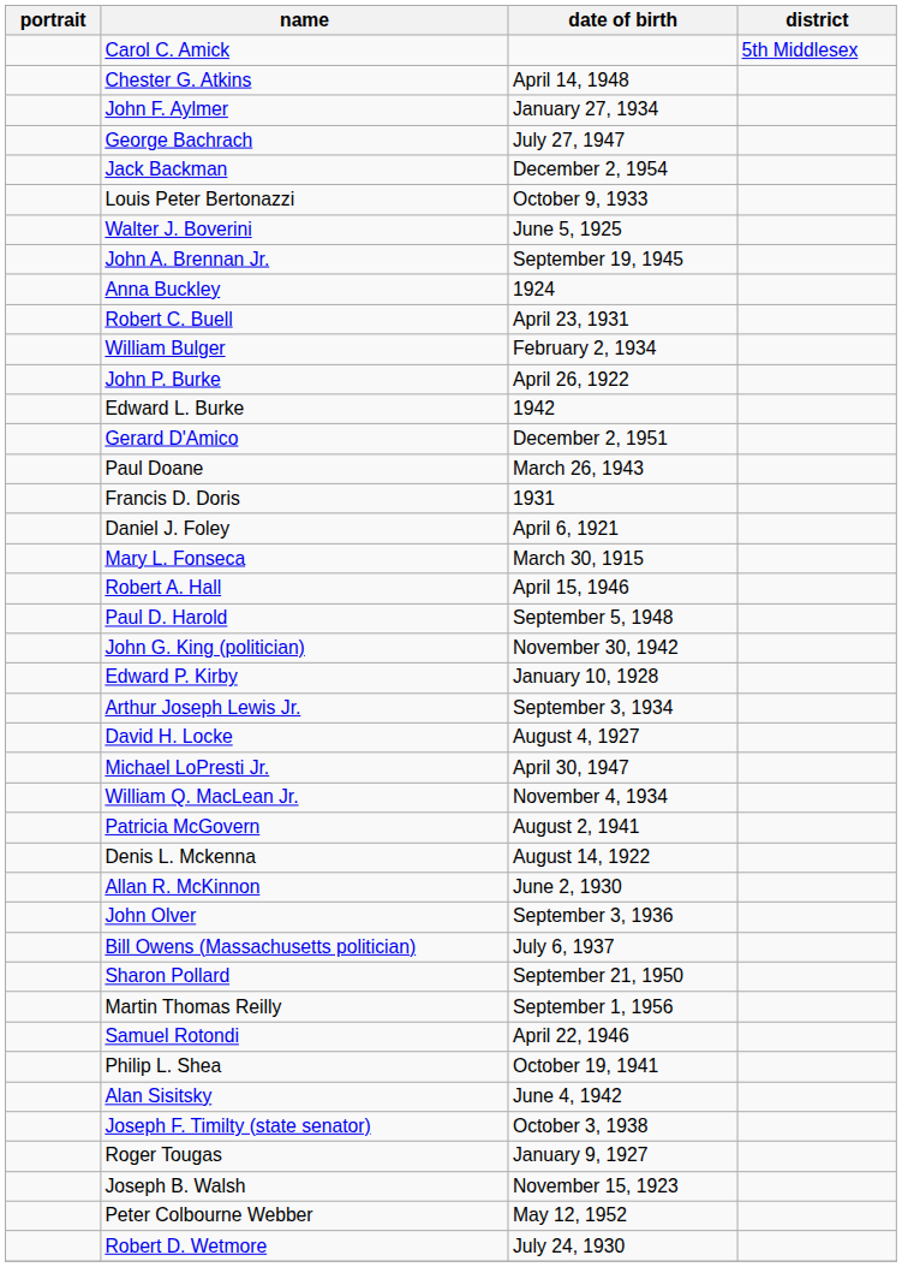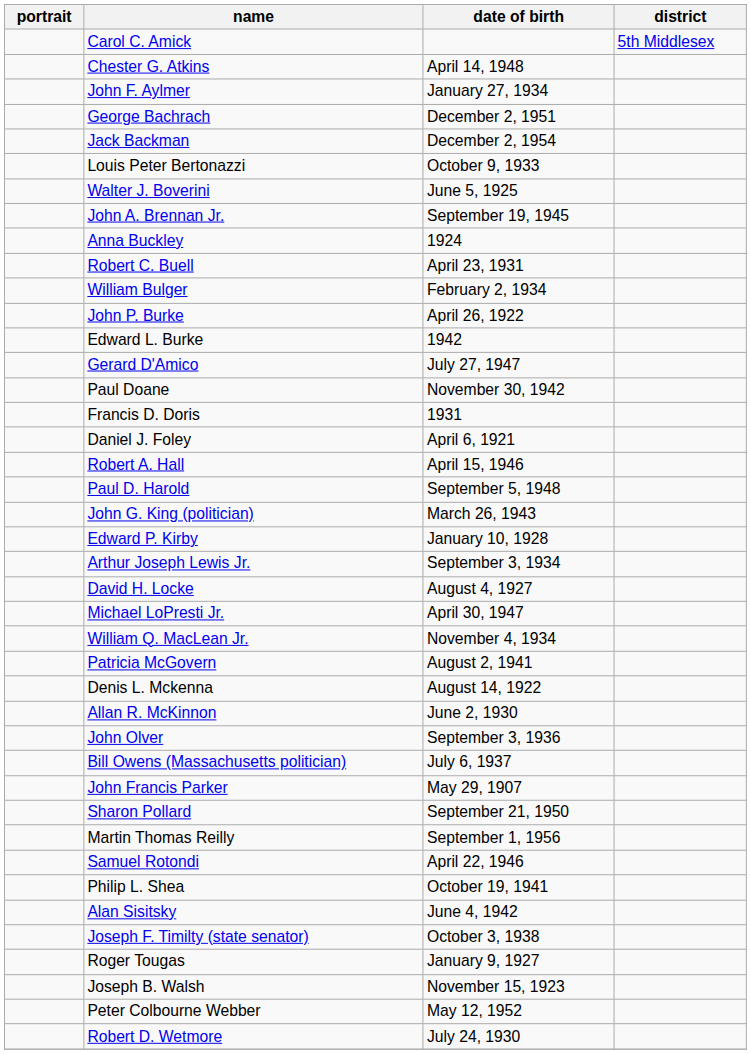George Bachrach | date of birth: July 27, 1947 -> December 2, 1951
Gerard D'Amico | date of birth: December 2, 1951 -> July 27, 1947
Paul Doane | date of birth: March 26, 1943 -> November 30, 1942
- row: Mary L. Fonseca | March 30, 1915
John G. King (politician) | date of birth: November 30, 1942 -> March 26, 1943
+ row: John Francis Parker | May 29, 1907
